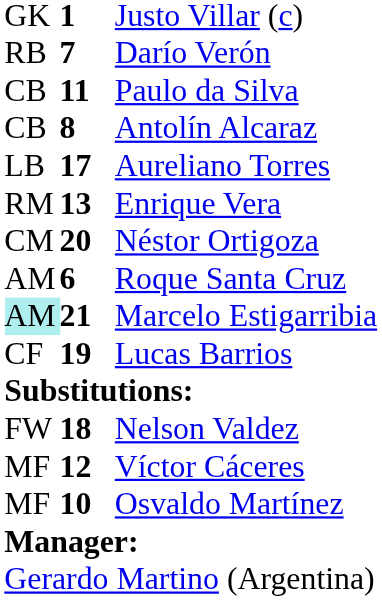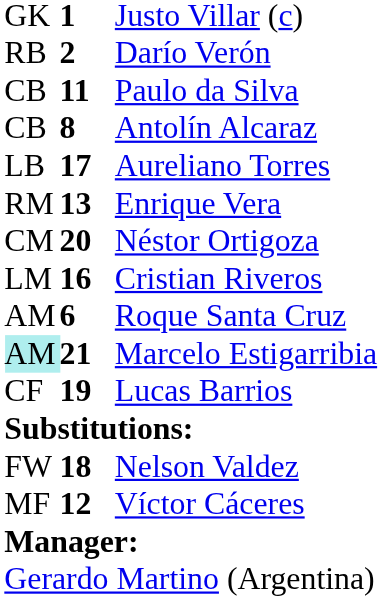Darío Verón | column 2: 7 -> 2
+ row: LM | 16 | Cristian Riveros
- row: MF | 10 | Osvaldo Martínez
